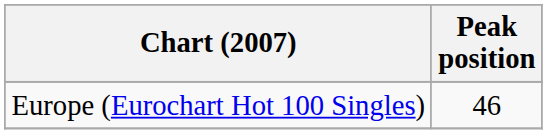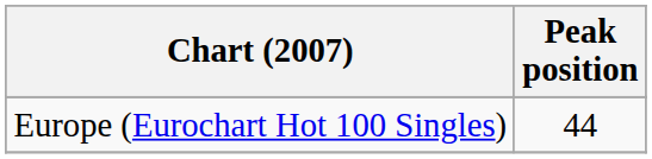Europe (Eurochart Hot 100 Singles) | Peak position: 46 -> 44
